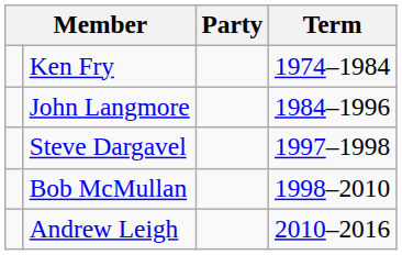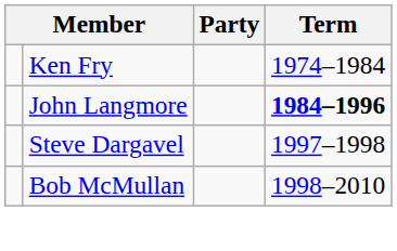John Langmore | Term: normal -> bold
- row: Andrew Leigh | 2010–2016
